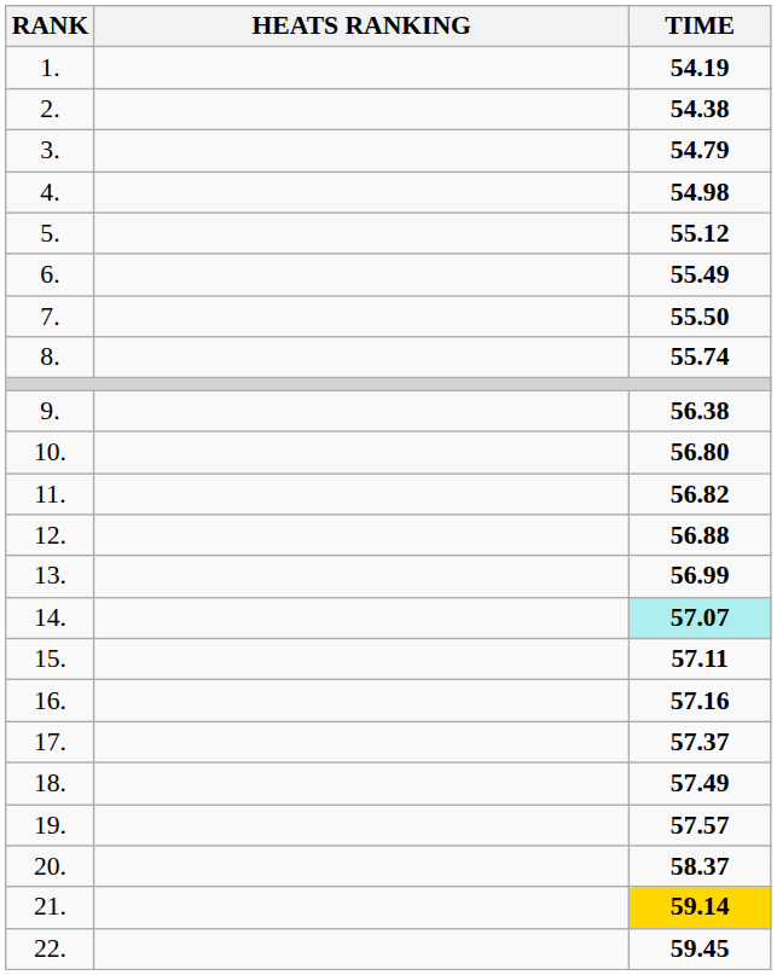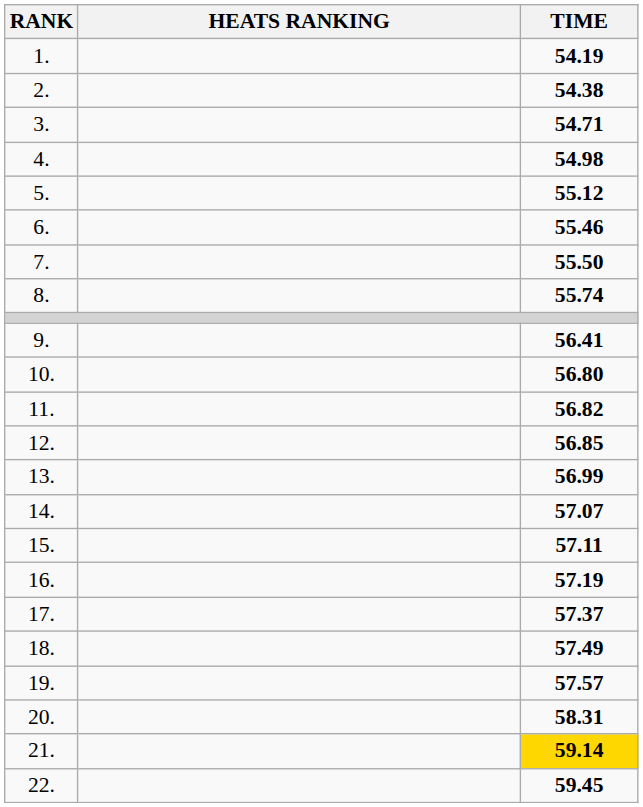3. | TIME: 54.79 -> 54.71
6. | TIME: 55.49 -> 55.46
9. | TIME: 56.38 -> 56.41
12. | TIME: 56.88 -> 56.85
14. | TIME: paleturquoise background -> no background
16. | TIME: 57.16 -> 57.19
20. | TIME: 58.37 -> 58.31
